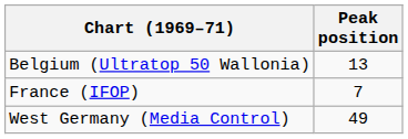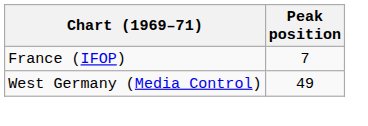- row: Belgium (Ultratop 50 Wallonia) | 13
